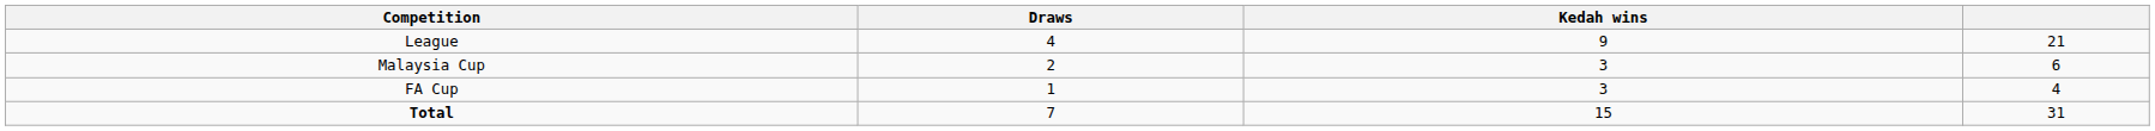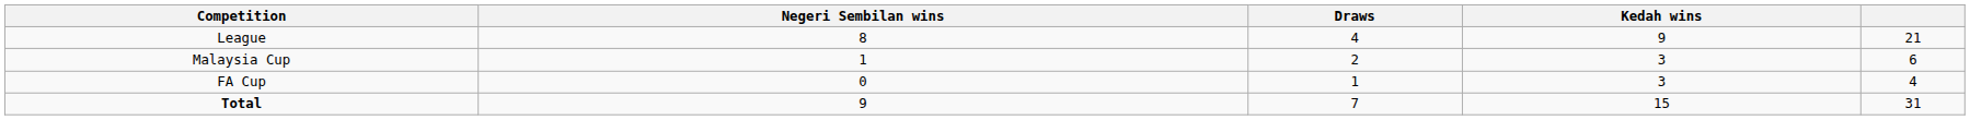+ column: Negeri Sembilan wins | 8 | 1 | 0 | 9
